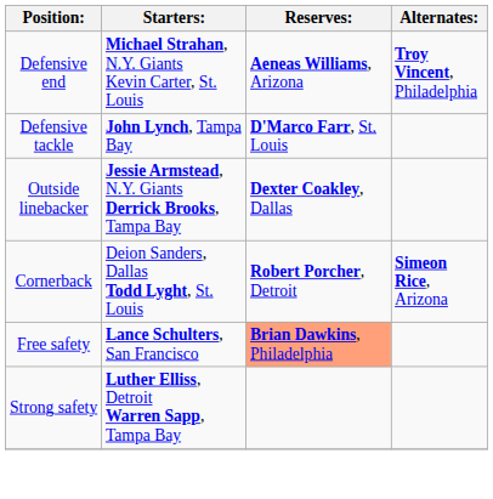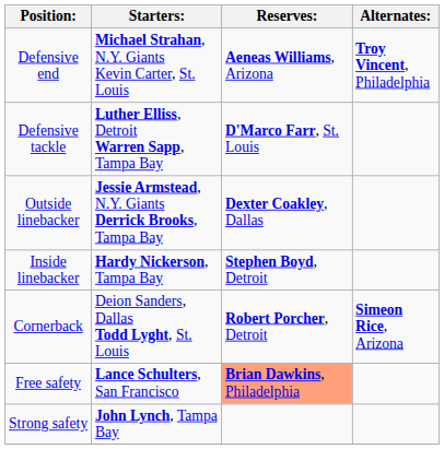Defensive tackle | Starters:: John Lynch, Tampa Bay -> Luther Elliss, Detroit Warren Sapp, Tampa Bay
+ row: Inside linebacker | Hardy Nickerson, Tampa Bay | Stephen Boyd, Detroit
Strong safety | Starters:: Luther Elliss, Detroit Warren Sapp, Tampa Bay -> John Lynch, Tampa Bay
